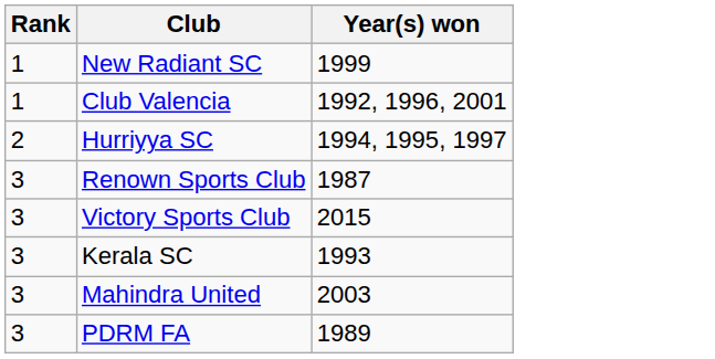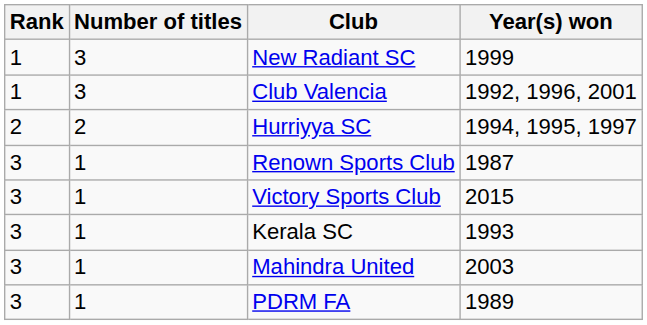+ column: Number of titles | 3 | 3 | 2 | 1 | 1 | 1 | 1 | 1
